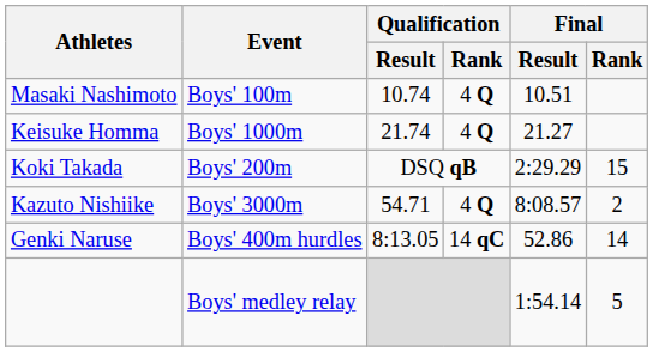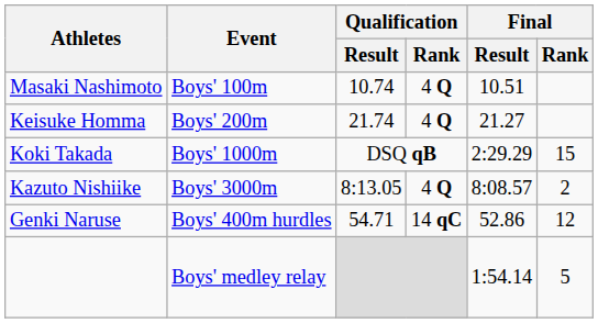Keisuke Homma | Event: Boys' 1000m -> Boys' 200m
Koki Takada | Event: Boys' 200m -> Boys' 1000m
Kazuto Nishiike | Qualification / Result: 54.71 -> 8:13.05
Genki Naruse | Qualification / Result: 8:13.05 -> 54.71
Genki Naruse | Final / Rank: 14 -> 12
